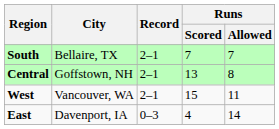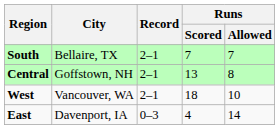West | Runs / Scored: 15 -> 18
West | Runs / Allowed: 11 -> 10
